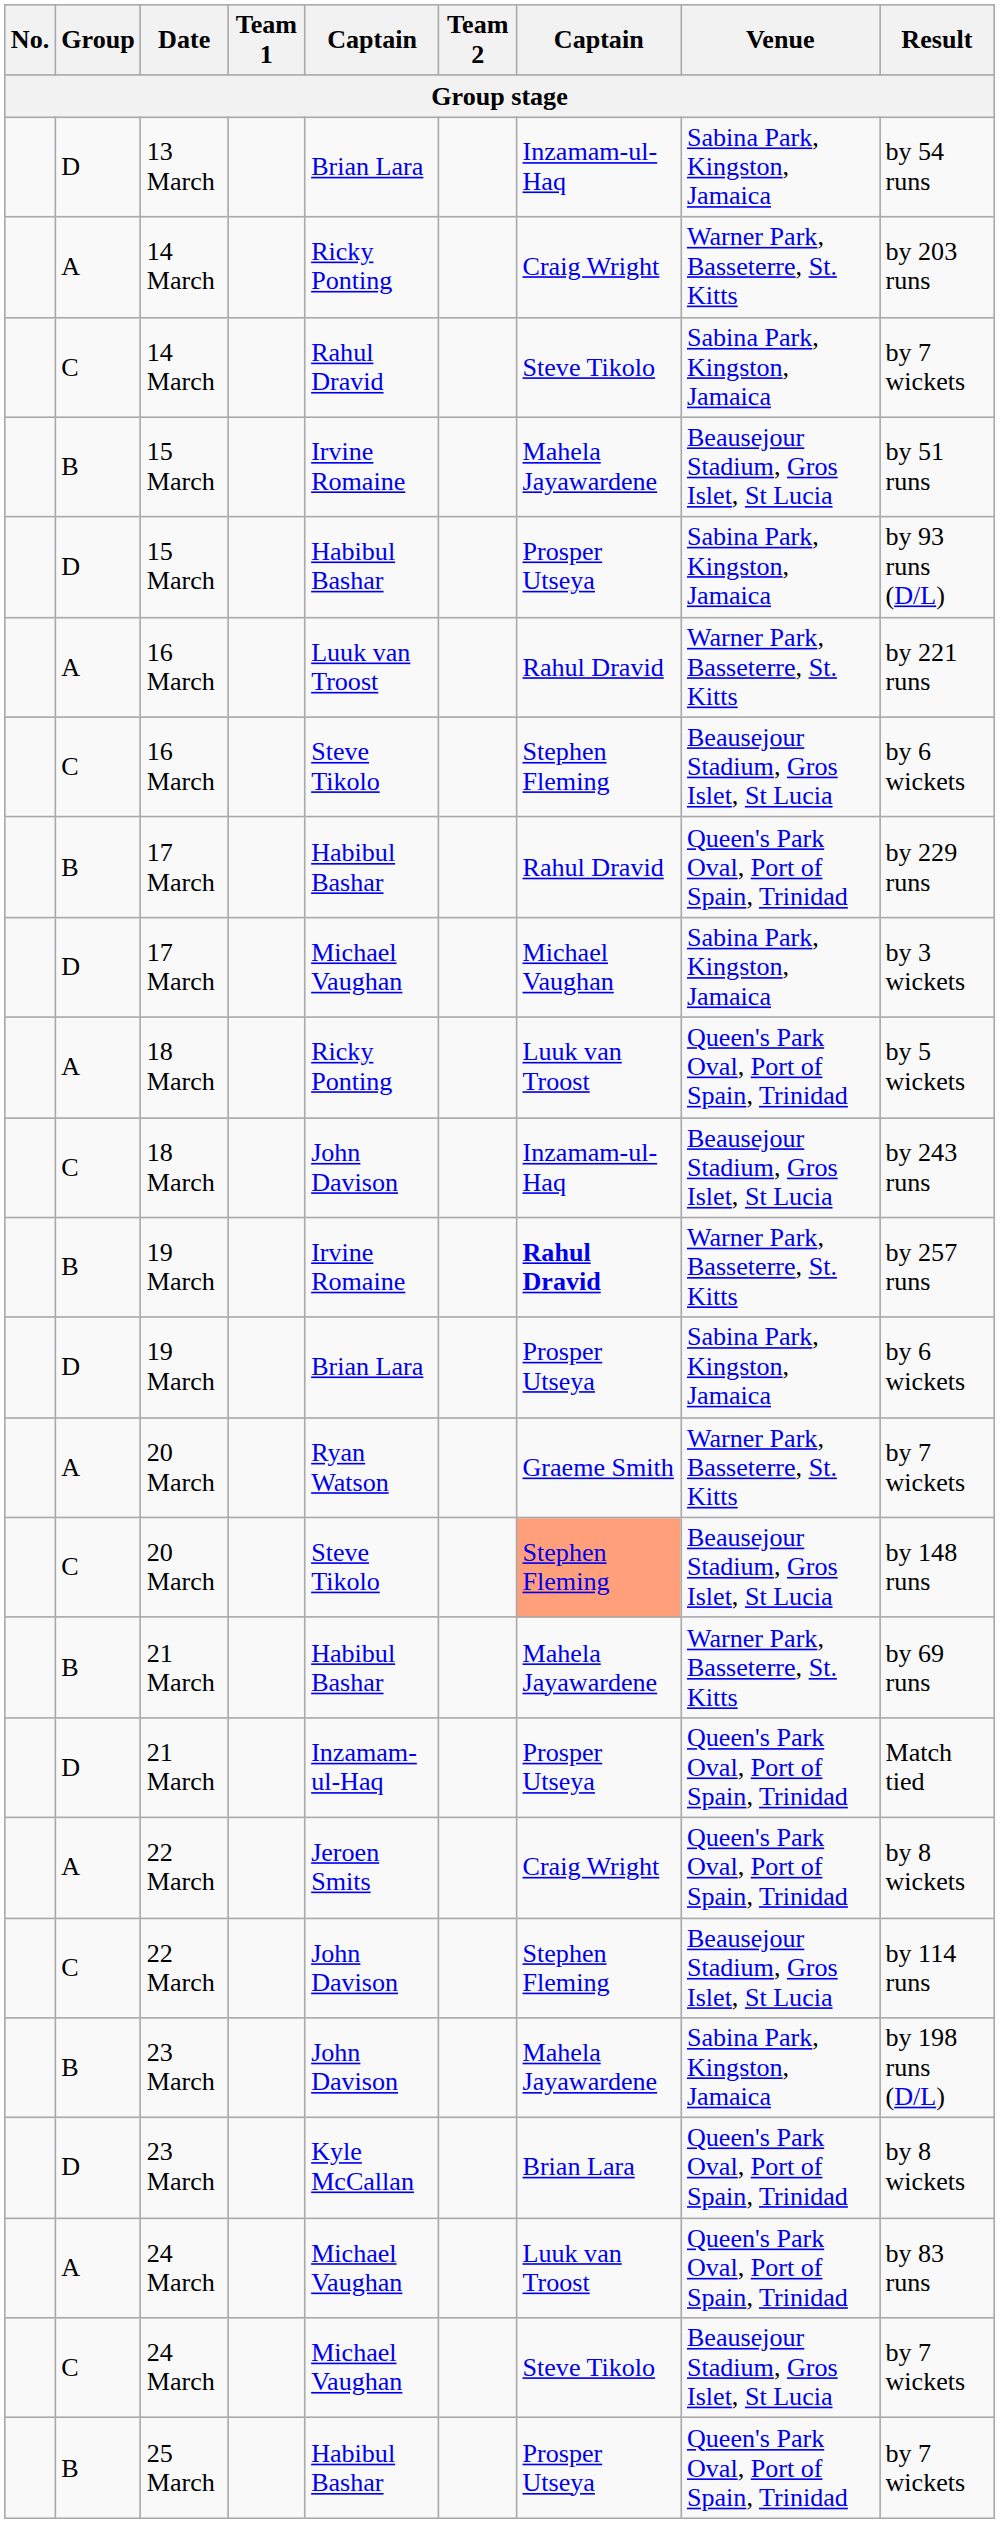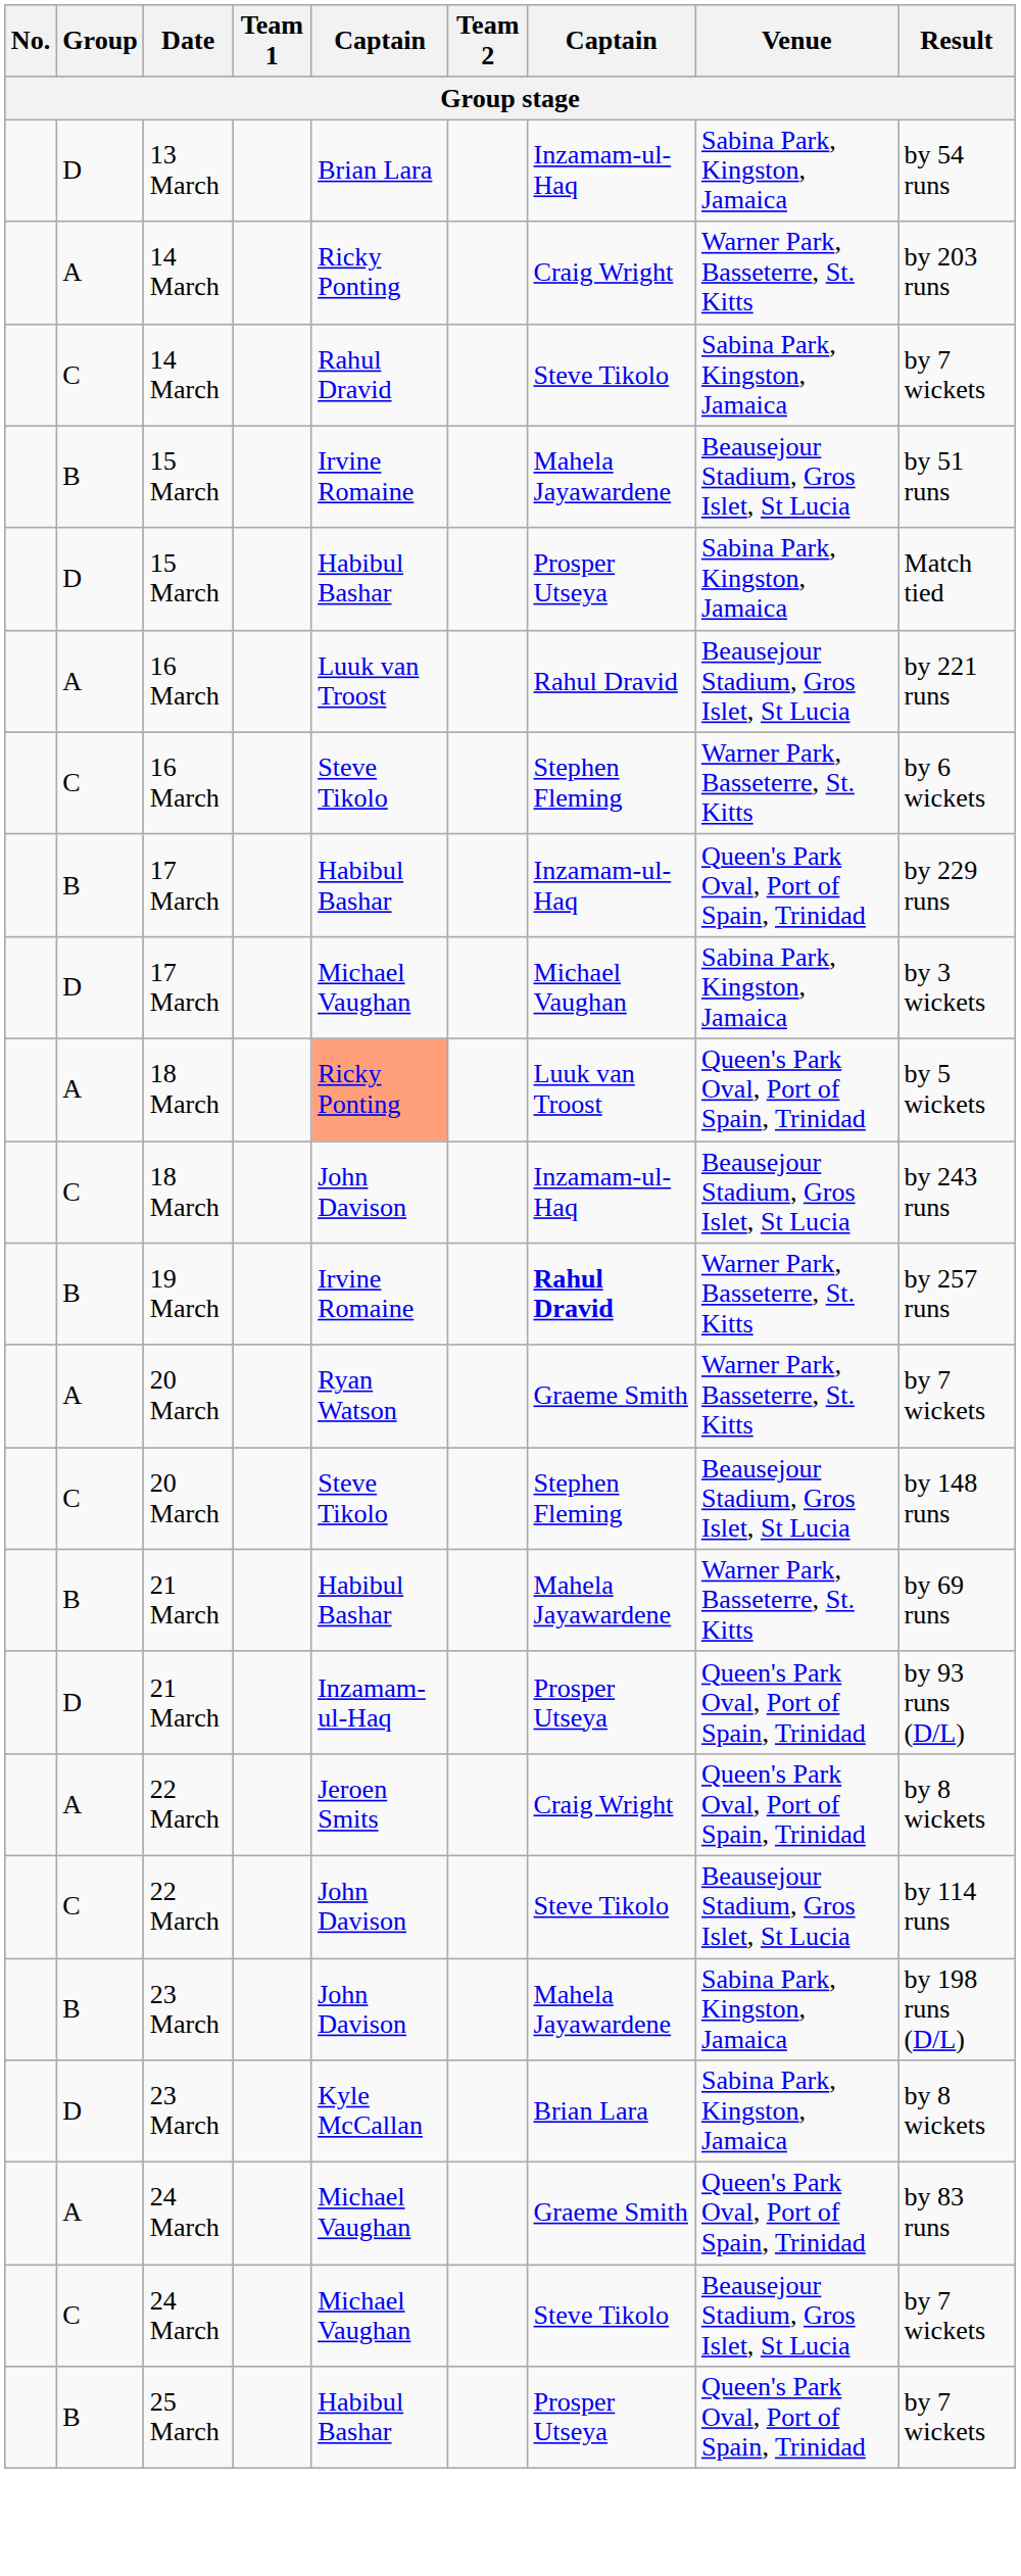D / 15 March | Result: by 93 runs (D/L) -> Match tied
A / 16 March | Venue: Warner Park, Basseterre, St. Kitts -> Beausejour Stadium, Gros Islet, St Lucia
C / 16 March | Venue: Beausejour Stadium, Gros Islet, St Lucia -> Warner Park, Basseterre, St. Kitts
B / 17 March | column 7: Rahul Dravid -> Inzamam-ul-Haq
A / 18 March | column 5: no background -> lightsalmon background
- row: D | 19 March | Brian Lara | Prosper Utseya | Sabina Park, Kingston, Jamaica | by 6 wickets
C / 20 March | column 7: lightsalmon background -> no background
D / 21 March | Result: Match tied -> by 93 runs (D/L)
C / 22 March | column 7: Stephen Fleming -> Steve Tikolo
D / 23 March | Venue: Queen's Park Oval, Port of Spain, Trinidad -> Sabina Park, Kingston, Jamaica
A / 24 March | column 7: Luuk van Troost -> Graeme Smith
